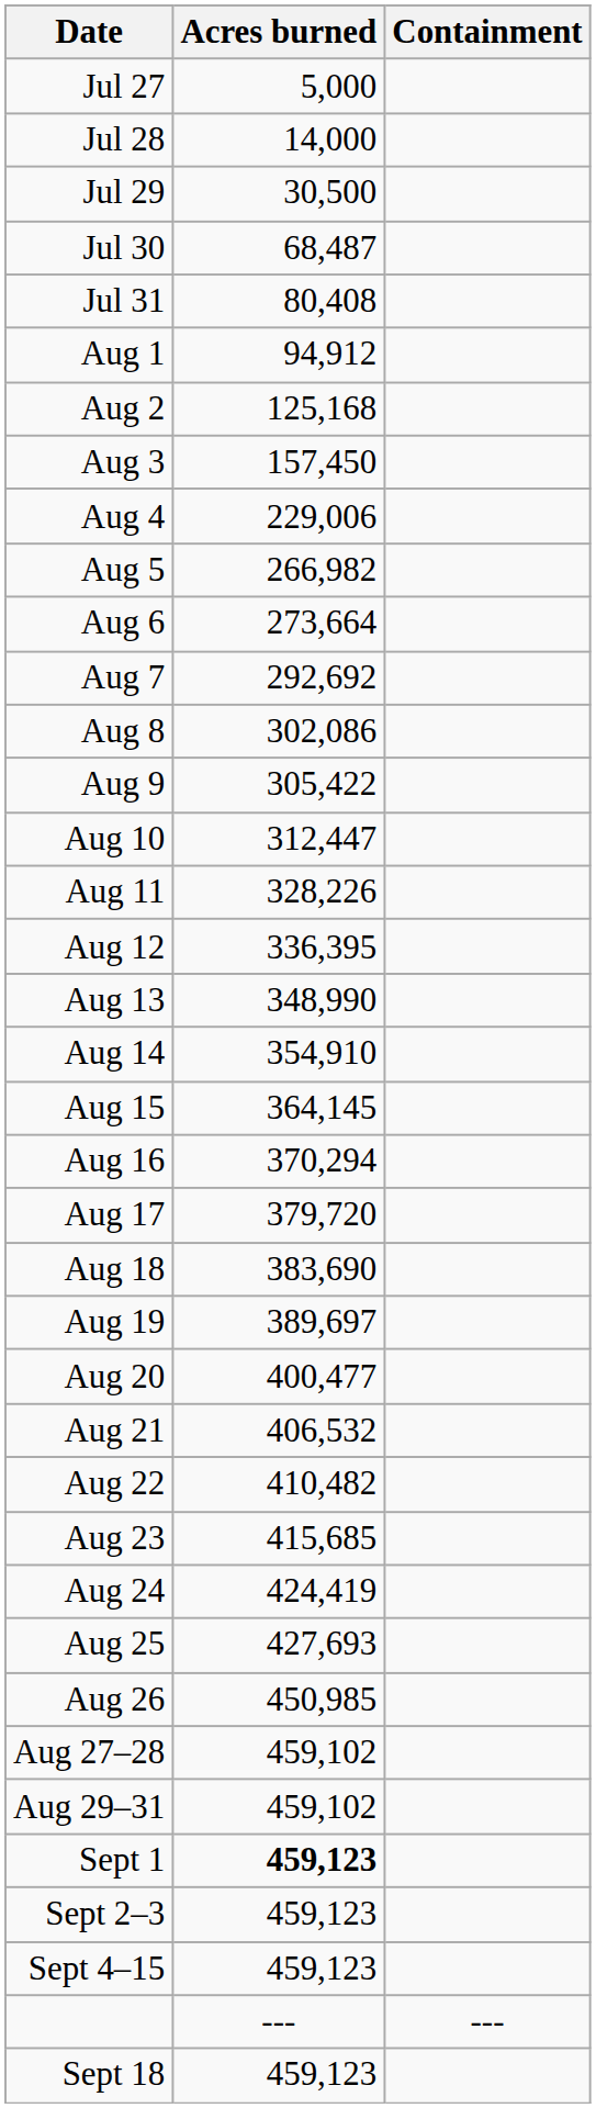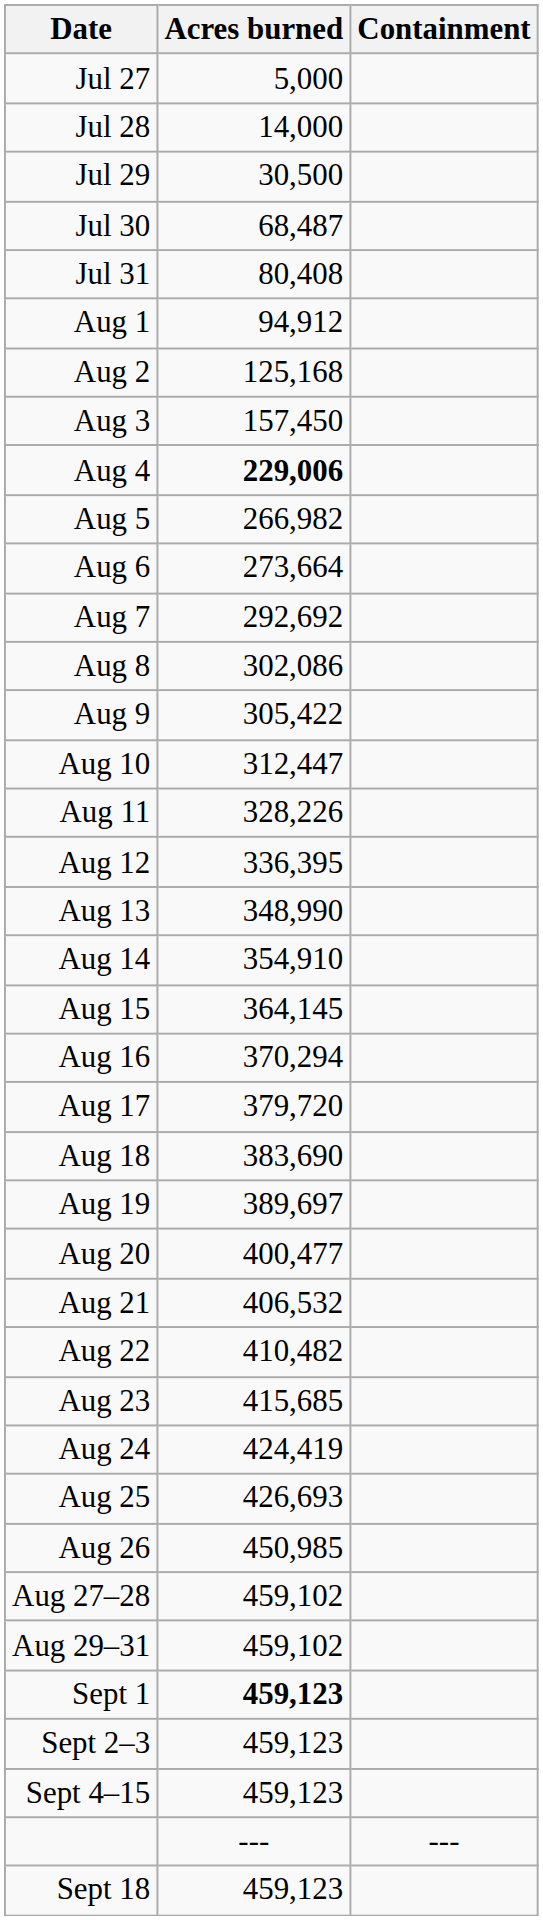Aug 4 | Acres burned: normal -> bold
Aug 25 | Acres burned: 427,693 -> 426,693
